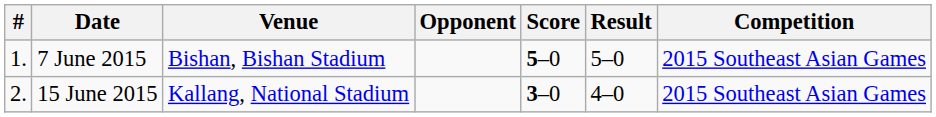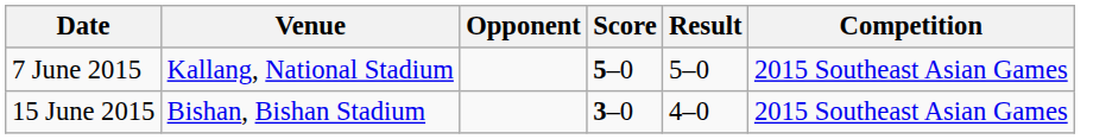- column: # | 1. | 2.
7 June 2015 | Venue: Bishan, Bishan Stadium -> Kallang, National Stadium
15 June 2015 | Venue: Kallang, National Stadium -> Bishan, Bishan Stadium
